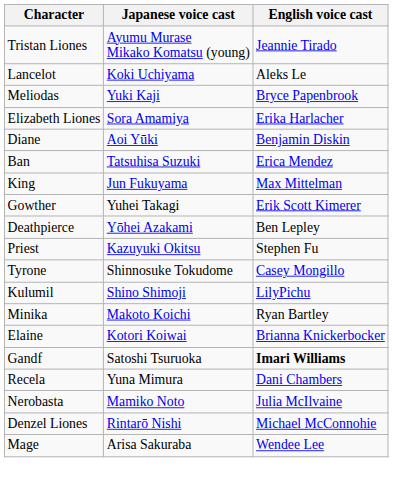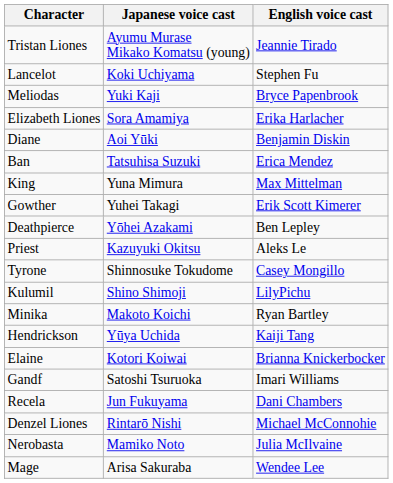Lancelot | English voice cast: Aleks Le -> Stephen Fu
King | Japanese voice cast: Jun Fukuyama -> Yuna Mimura
Priest | English voice cast: Stephen Fu -> Aleks Le
+ row: Hendrickson | Yūya Uchida | Kaiji Tang
Gandf | English voice cast: bold -> normal
Recela | Japanese voice cast: Yuna Mimura -> Jun Fukuyama
rows swapped: Denzel Liones <-> Nerobasta
